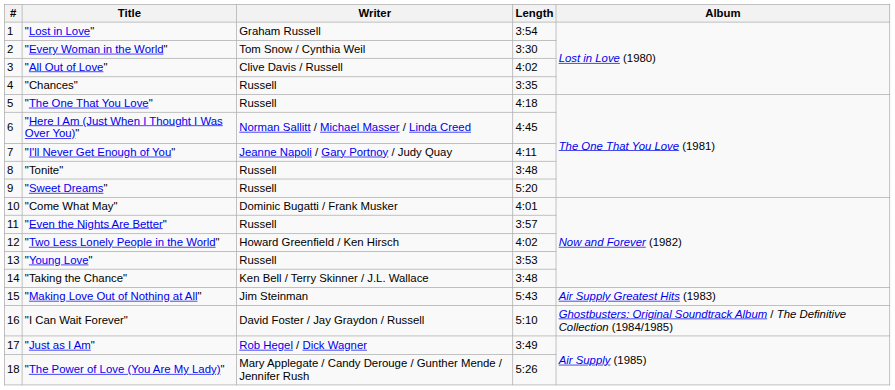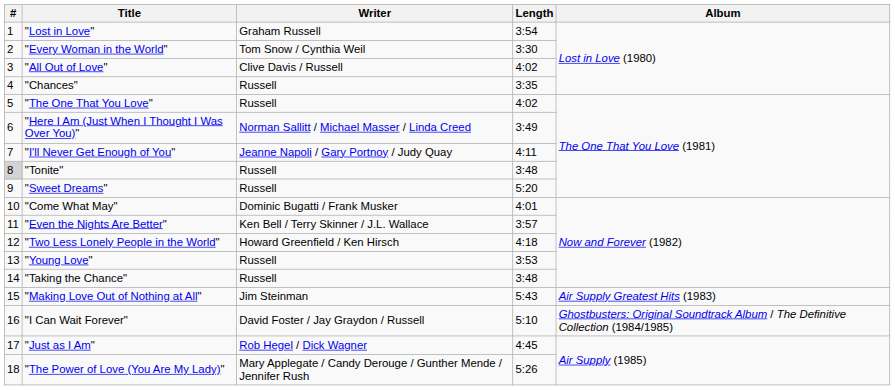"The One That You Love" | Length: 4:18 -> 4:02
"Here I Am (Just When I Thought I Was Over You)" | Length: 4:45 -> 3:49
"Tonite" | #: no background -> lightgrey background
"Even the Nights Are Better" | Writer: Russell -> Ken Bell / Terry Skinner / J.L. Wallace
"Two Less Lonely People in the World" | Length: 4:02 -> 4:18
"Taking the Chance" | Writer: Ken Bell / Terry Skinner / J.L. Wallace -> Russell
"Just as I Am" | Length: 3:49 -> 4:45
